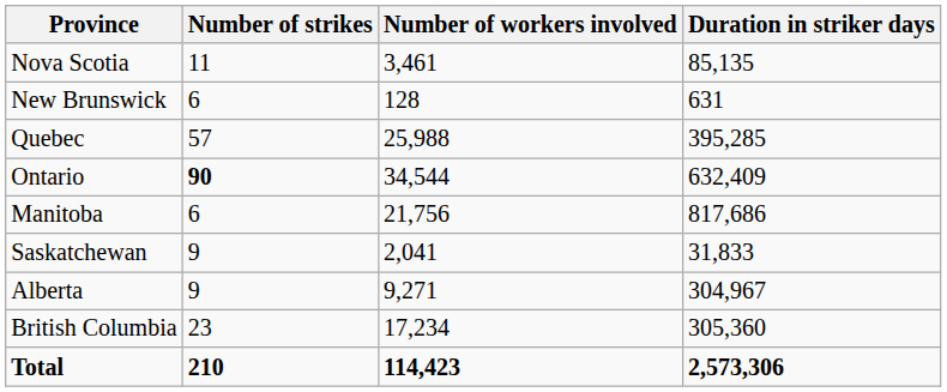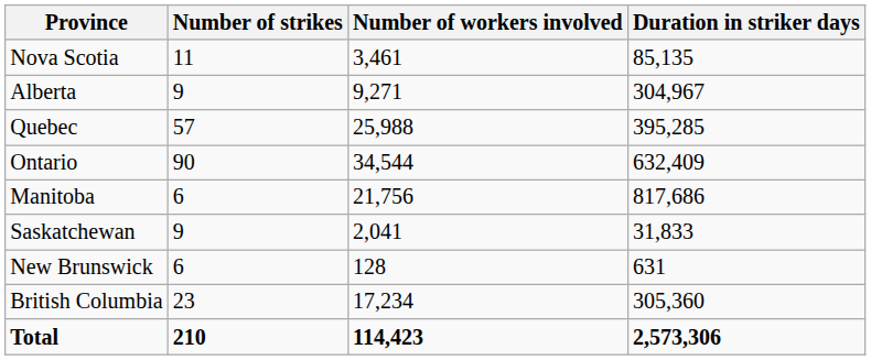rows swapped: New Brunswick <-> Alberta
Ontario | Number of strikes: bold -> normal
